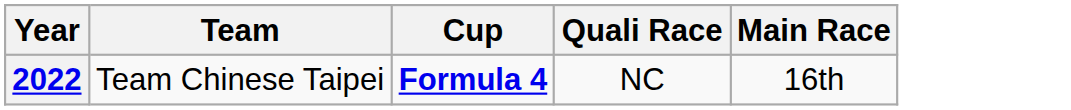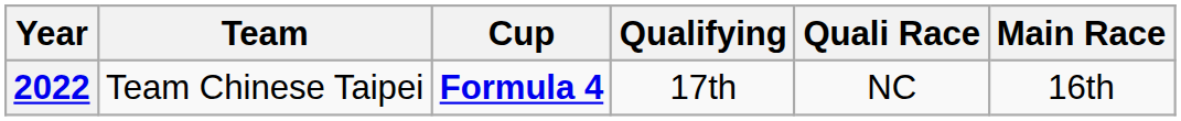+ column: Qualifying | 17th
